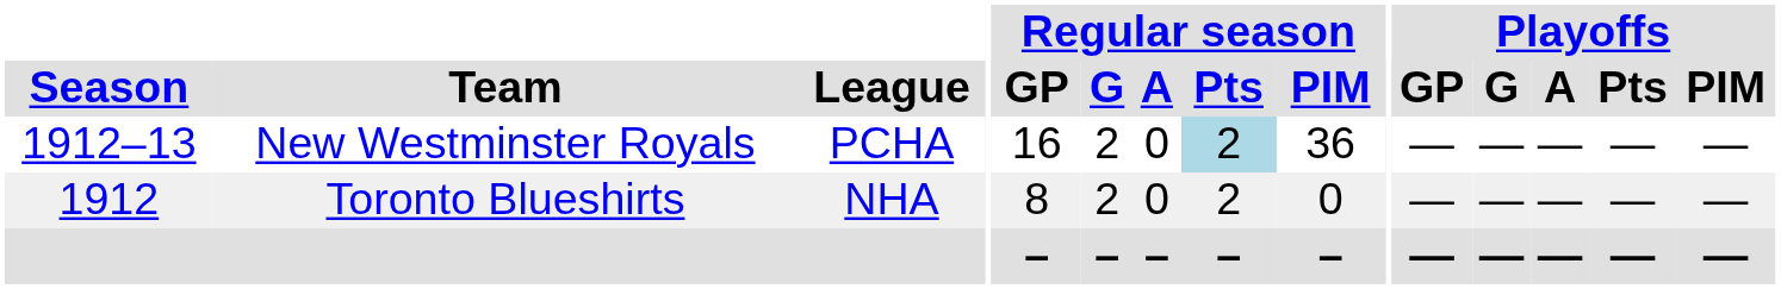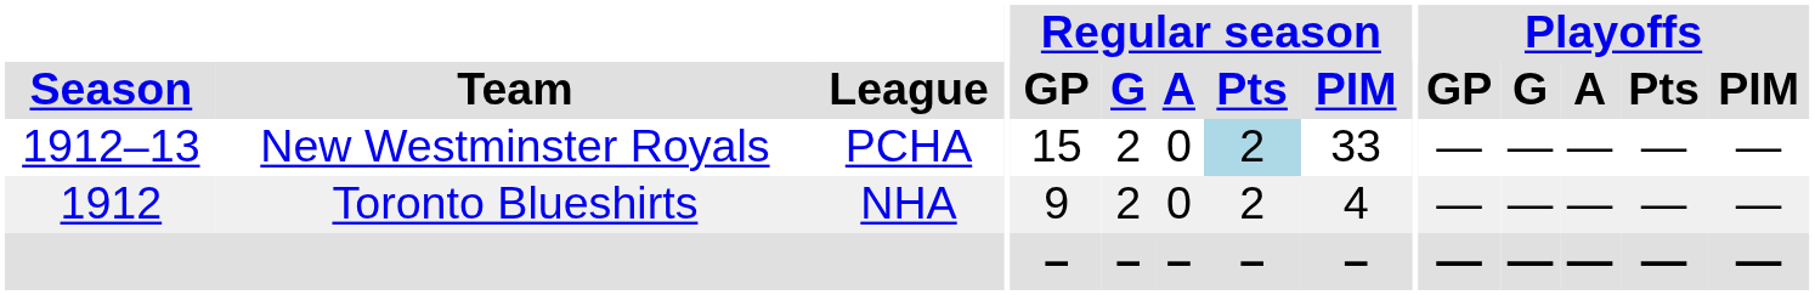New Westminster Royals | Regular season / GP: 16 -> 15
New Westminster Royals | Regular season / PIM: 36 -> 33
Toronto Blueshirts | Regular season / GP: 8 -> 9
Toronto Blueshirts | Regular season / PIM: 0 -> 4
